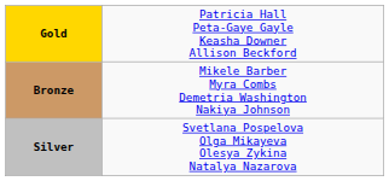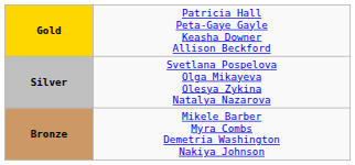rows swapped: Silver <-> Bronze
